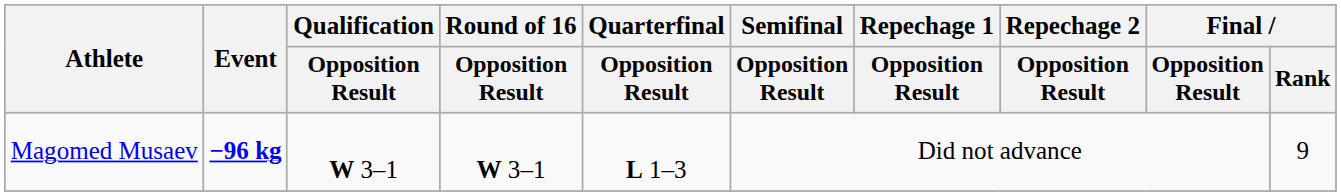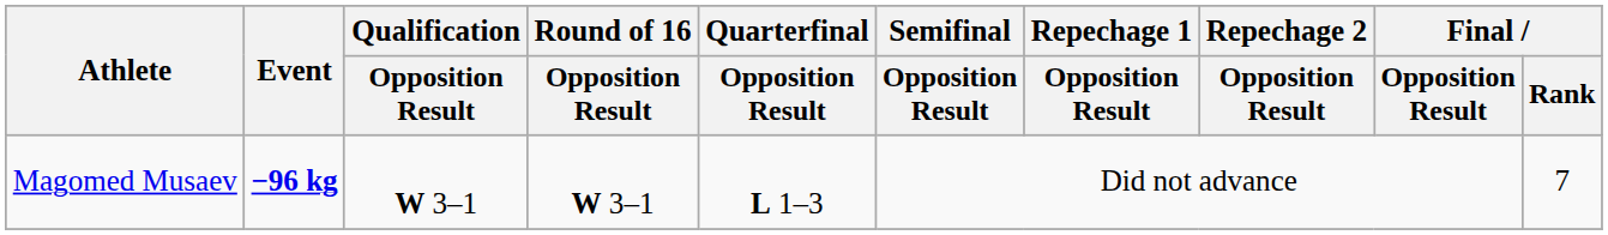Magomed Musaev | Final / Rank: 9 -> 7
